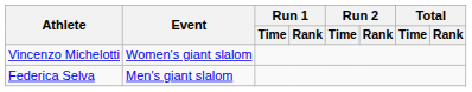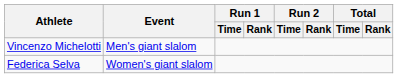Vincenzo Michelotti | Event: Women's giant slalom -> Men's giant slalom
Federica Selva | Event: Men's giant slalom -> Women's giant slalom
